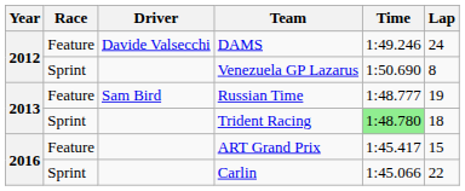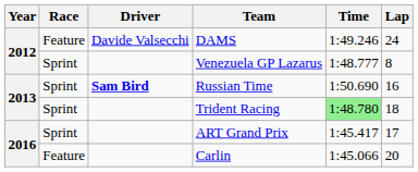Venezuela GP Lazarus | Time: 1:50.690 -> 1:48.777
Russian Time | Race: Feature -> Sprint
Russian Time | Driver: normal -> bold
Russian Time | Time: 1:48.777 -> 1:50.690
Russian Time | Lap: 19 -> 16
ART Grand Prix | Race: Feature -> Sprint
ART Grand Prix | Lap: 15 -> 17
Carlin | Race: Sprint -> Feature
Carlin | Lap: 22 -> 20
